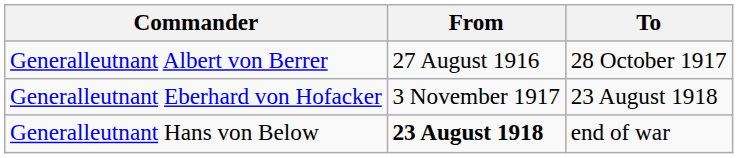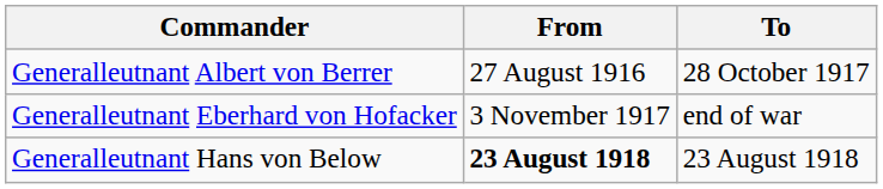Generalleutnant Eberhard von Hofacker | To: 23 August 1918 -> end of war
Generalleutnant Hans von Below | To: end of war -> 23 August 1918
